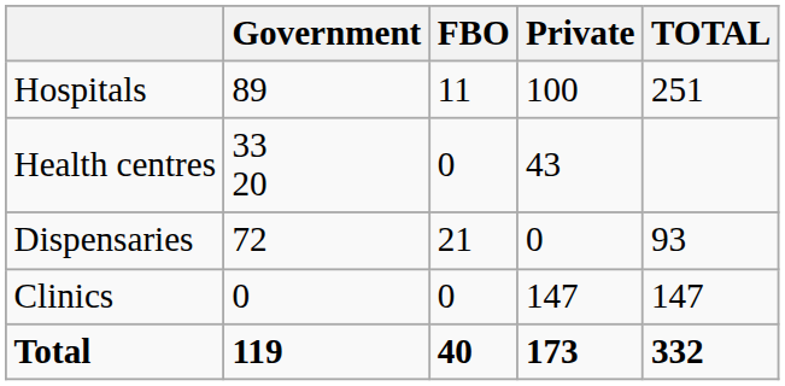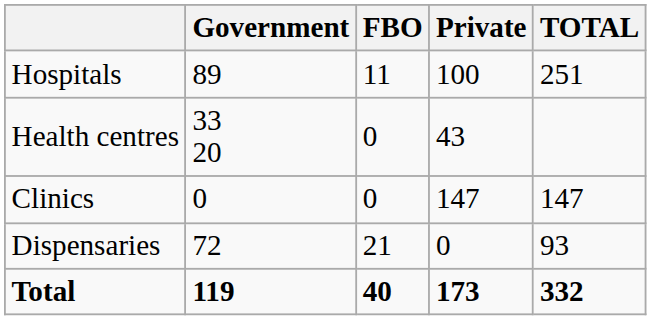rows swapped: Dispensaries <-> Clinics
